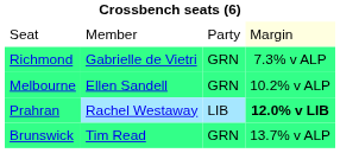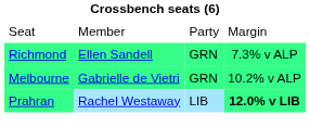Seat | column 4: lightyellow background -> no background
Richmond | column 2: Gabrielle de Vietri -> Ellen Sandell
Melbourne | column 2: Ellen Sandell -> Gabrielle de Vietri
- row: Brunswick | Tim Read | GRN | 13.7% v ALP
